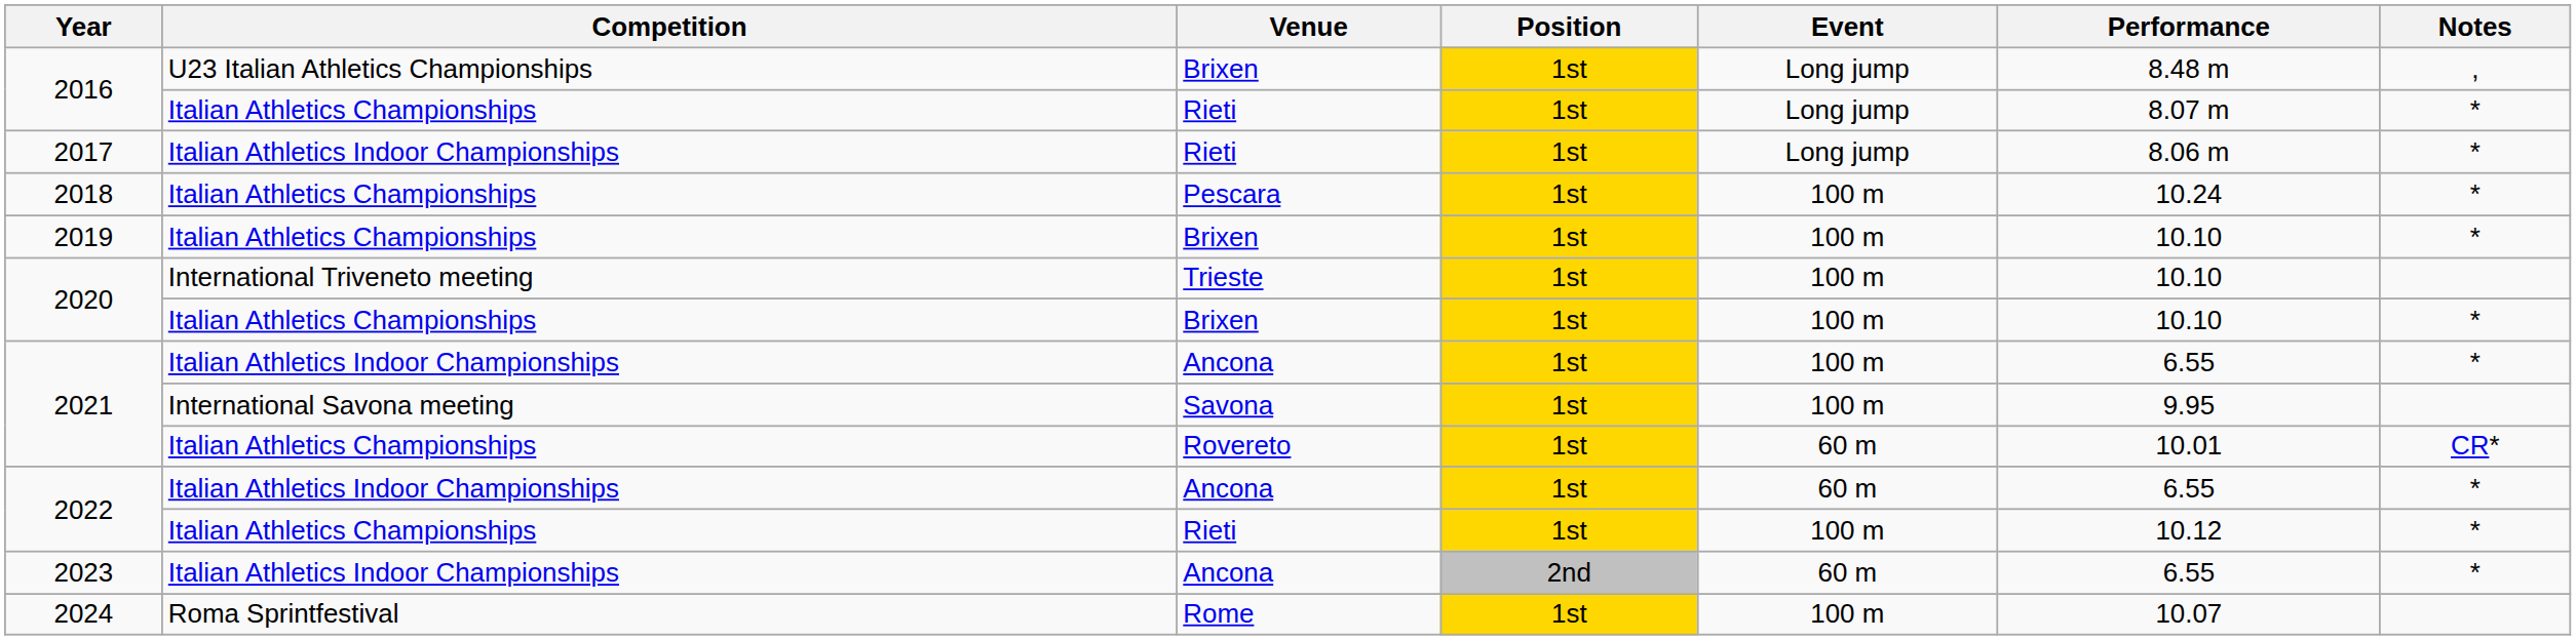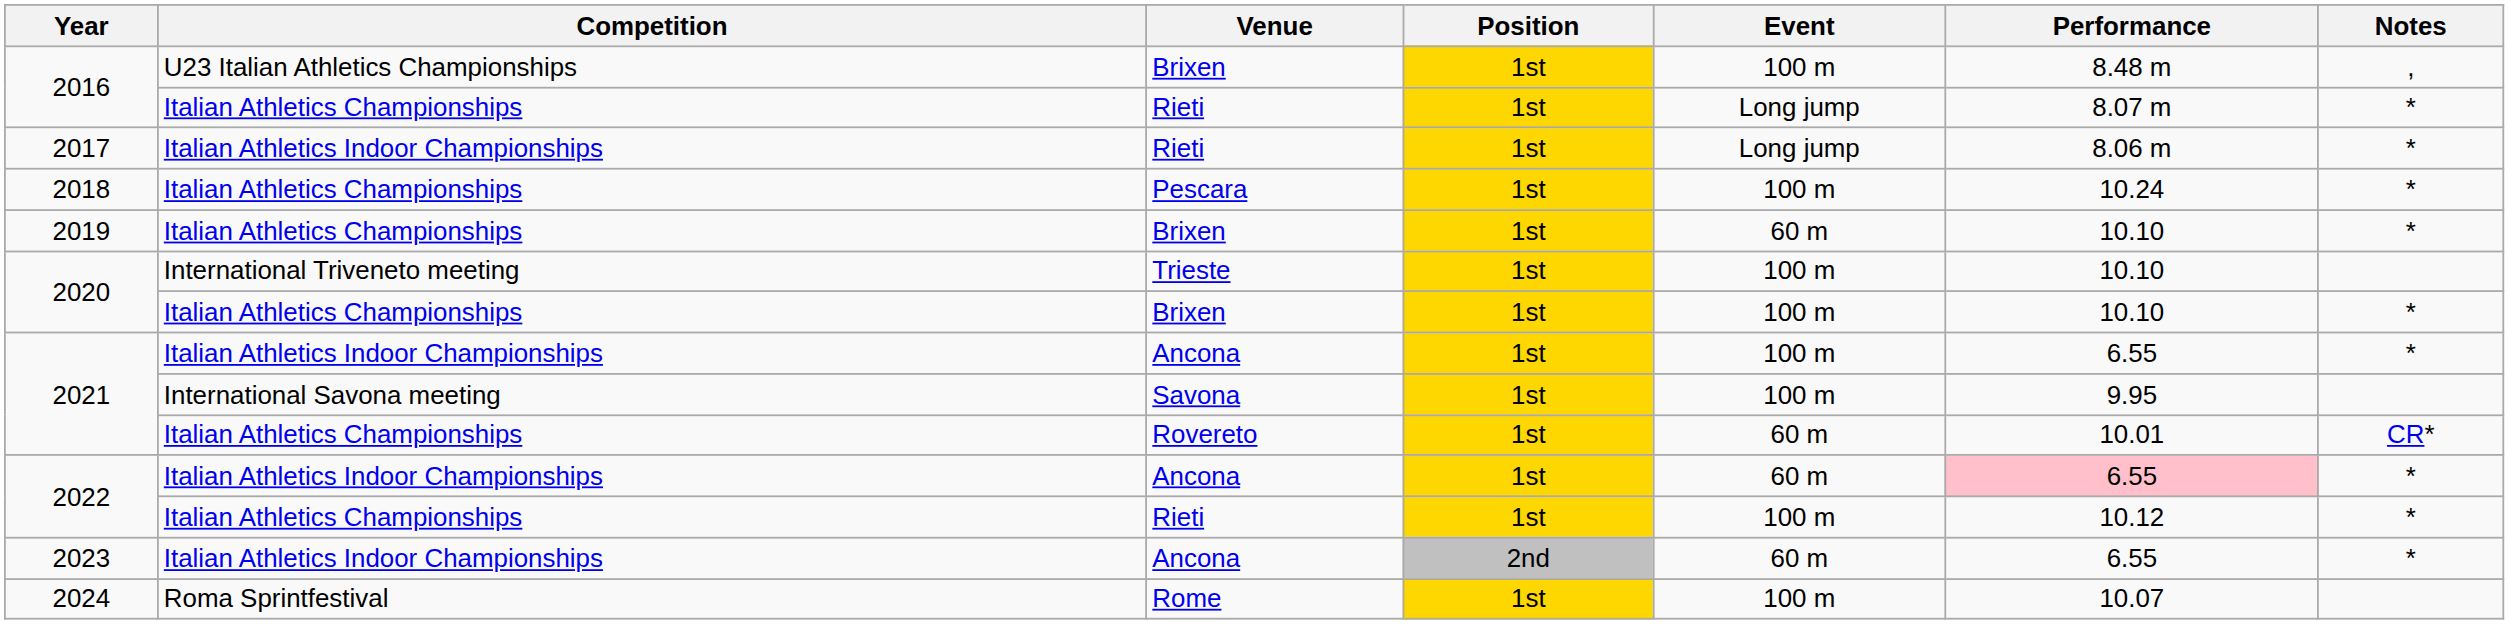2016 / Brixen | Event: Long jump -> 100 m
2019 | Event: 100 m -> 60 m
2022 / Ancona | Performance: no background -> pink background
